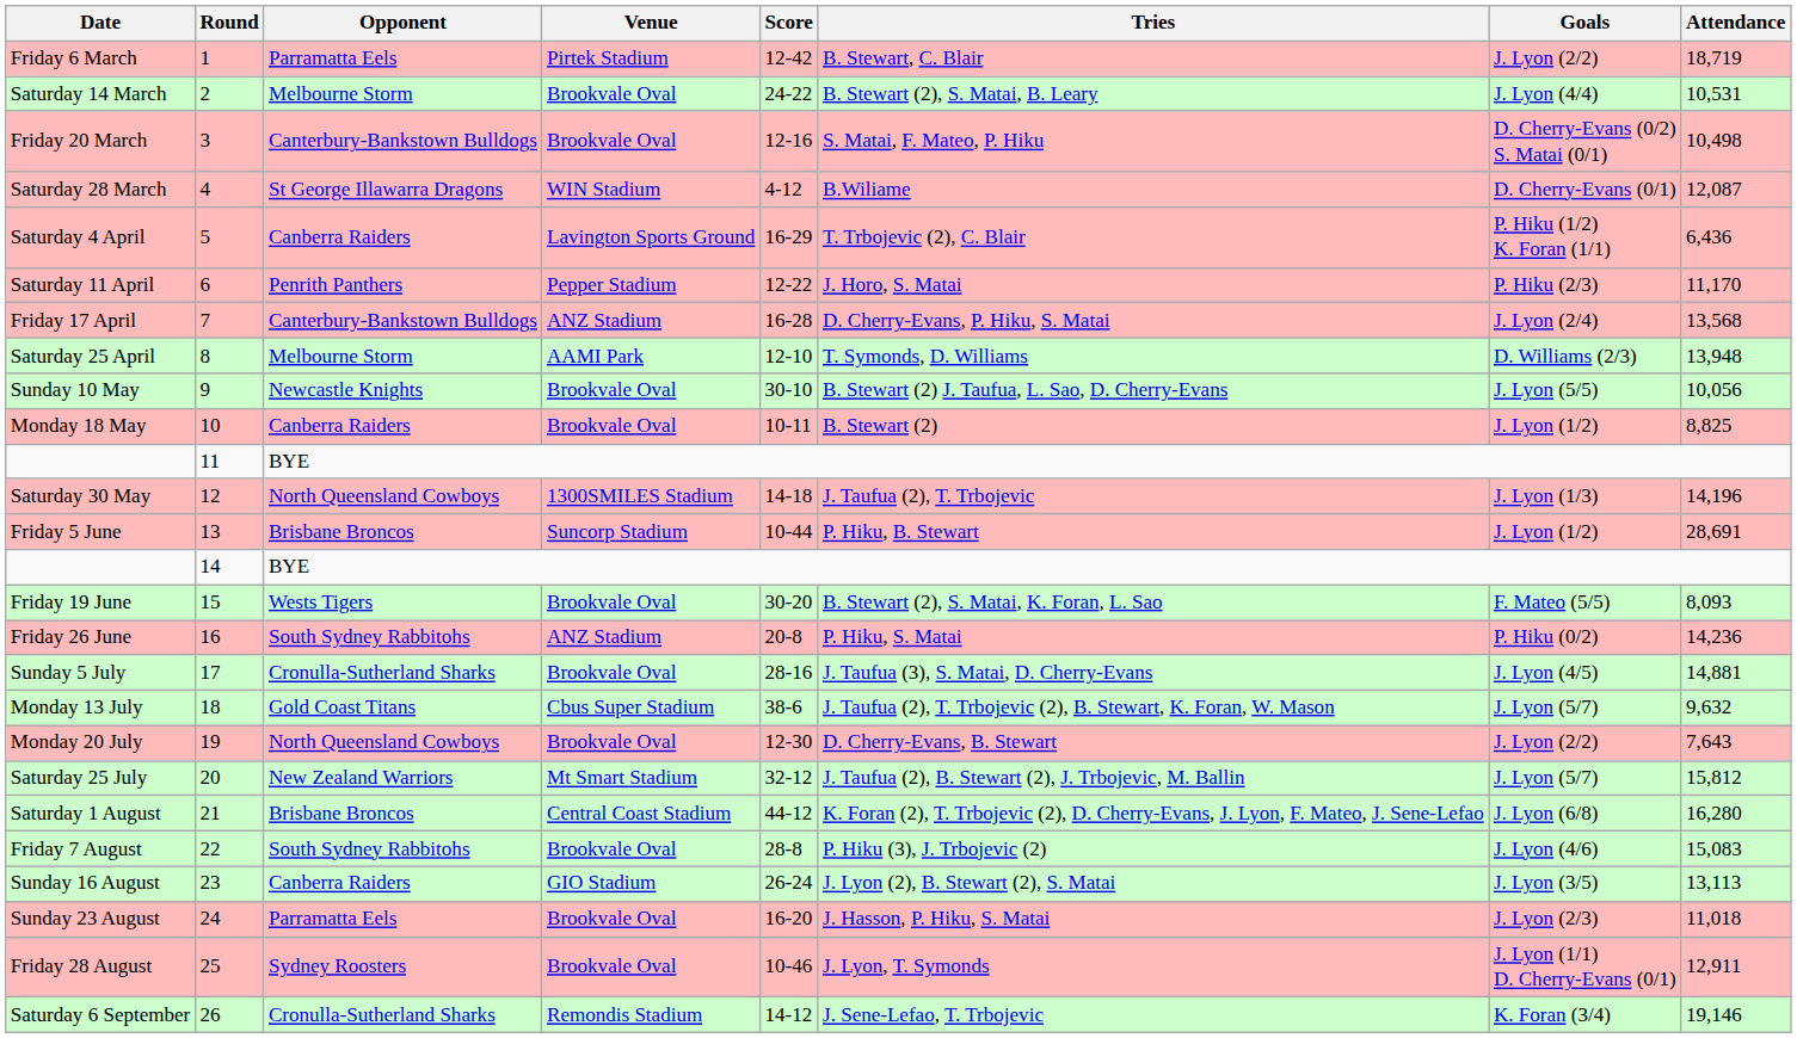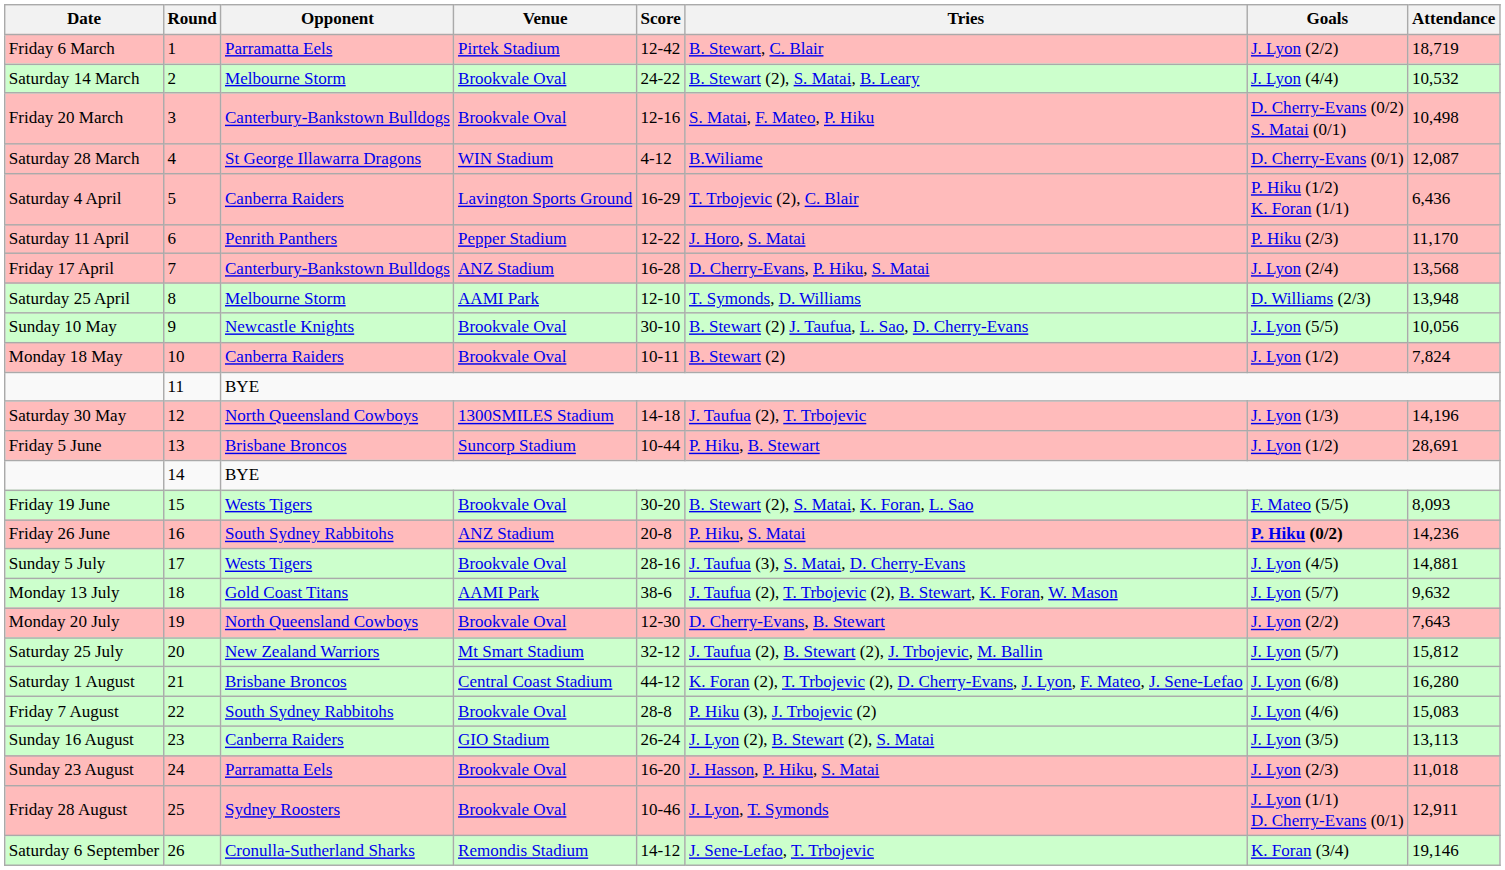Saturday 14 March | Attendance: 10,531 -> 10,532
Monday 18 May | Attendance: 8,825 -> 7,824
Friday 26 June | Goals: normal -> bold
Sunday 5 July | Opponent: Cronulla-Sutherland Sharks -> Wests Tigers
Monday 13 July | Venue: Cbus Super Stadium -> AAMI Park
